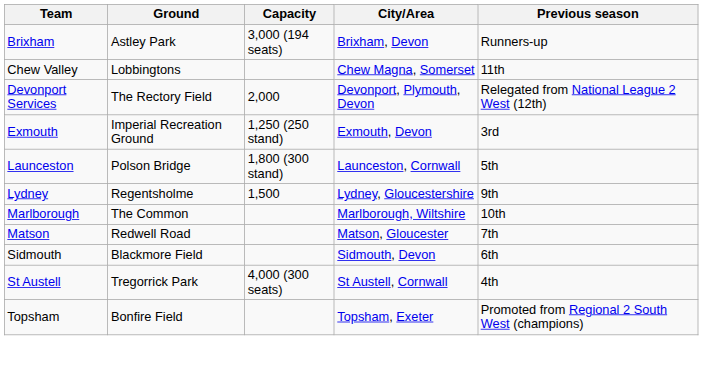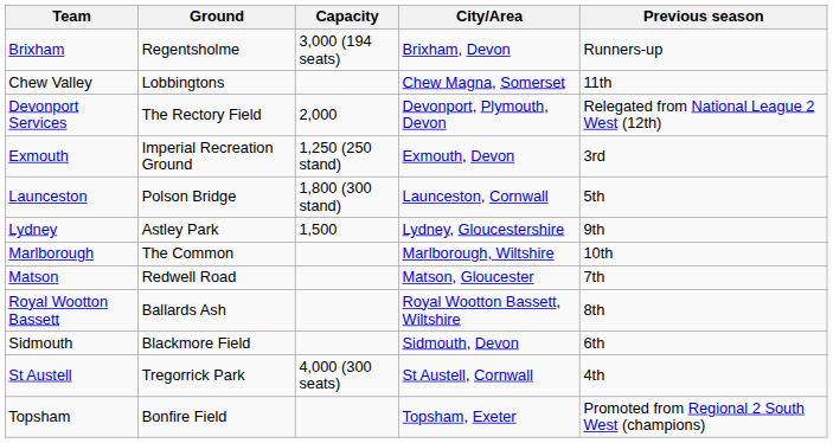Brixham | Ground: Astley Park -> Regentsholme
Lydney | Ground: Regentsholme -> Astley Park
+ row: Royal Wootton Bassett | Ballards Ash | Royal Wootton Bassett, Wiltshire | 8th
